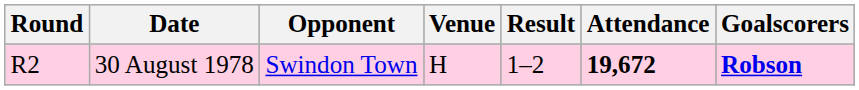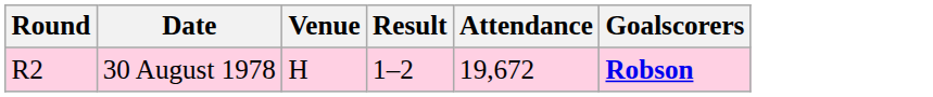- column: Opponent | Swindon Town
30 August 1978 | Attendance: bold -> normal
